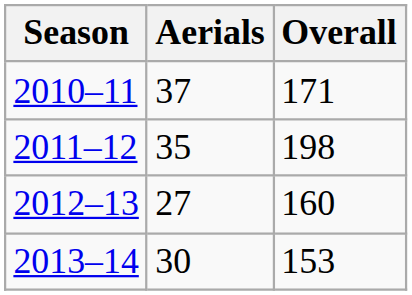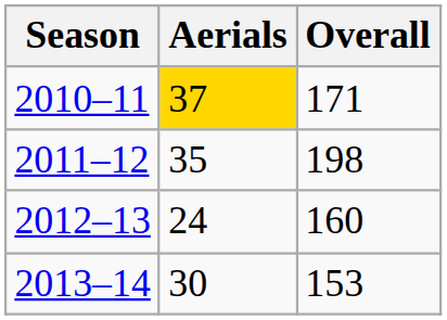2010–11 | Aerials: no background -> gold background
2012–13 | Aerials: 27 -> 24
